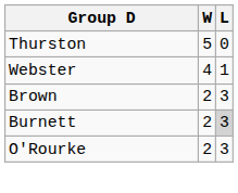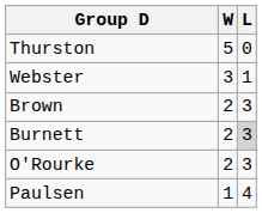Webster | W: 4 -> 3
+ row: Paulsen | 1 | 4
